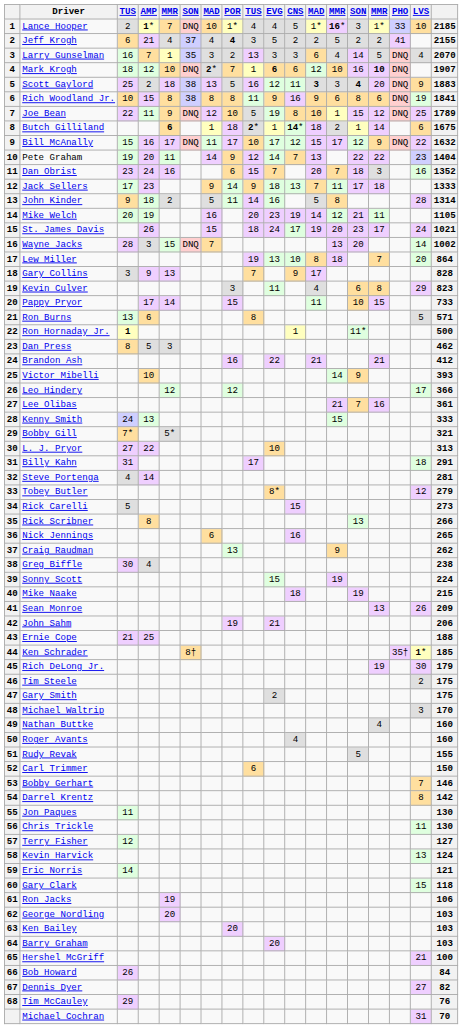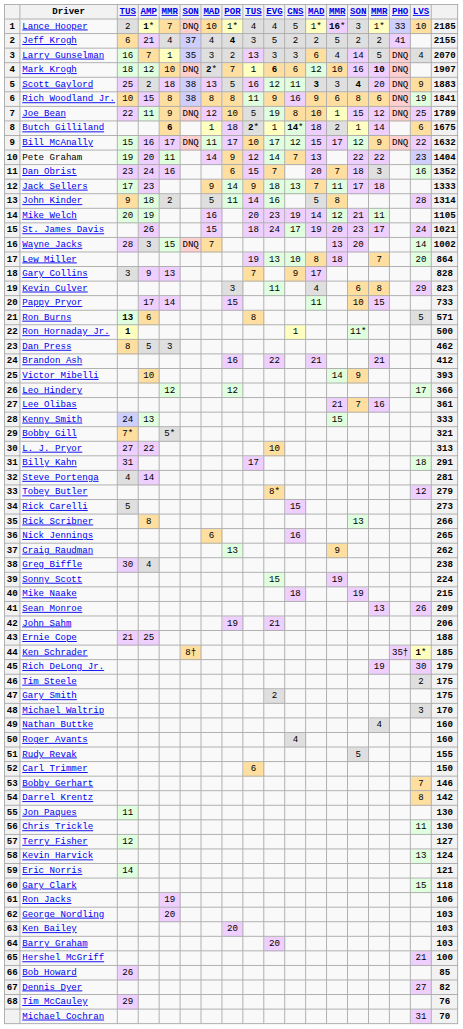Ron Burns | column 3: normal -> bold
Bob Howard | column 18: 84 -> 85
